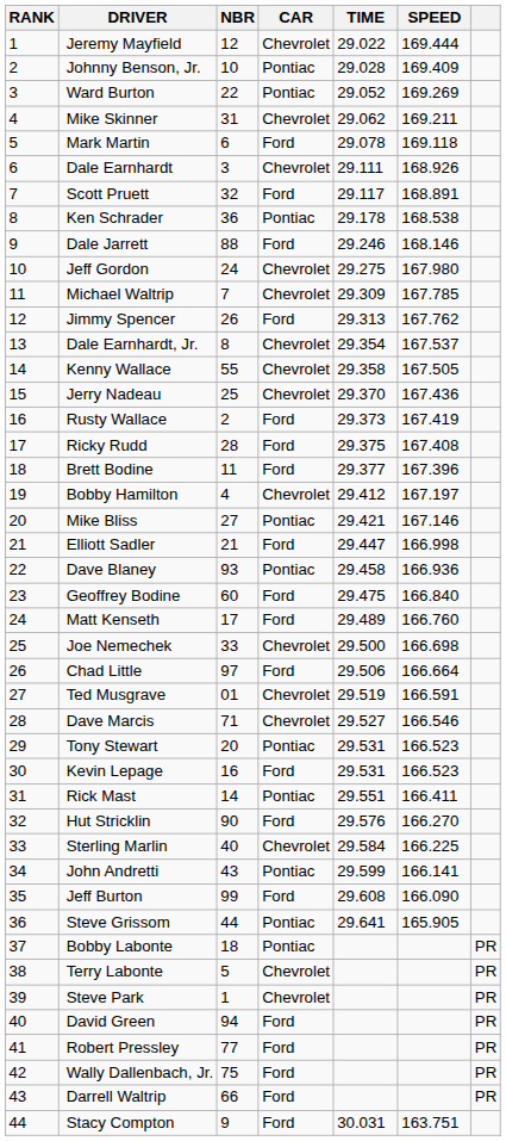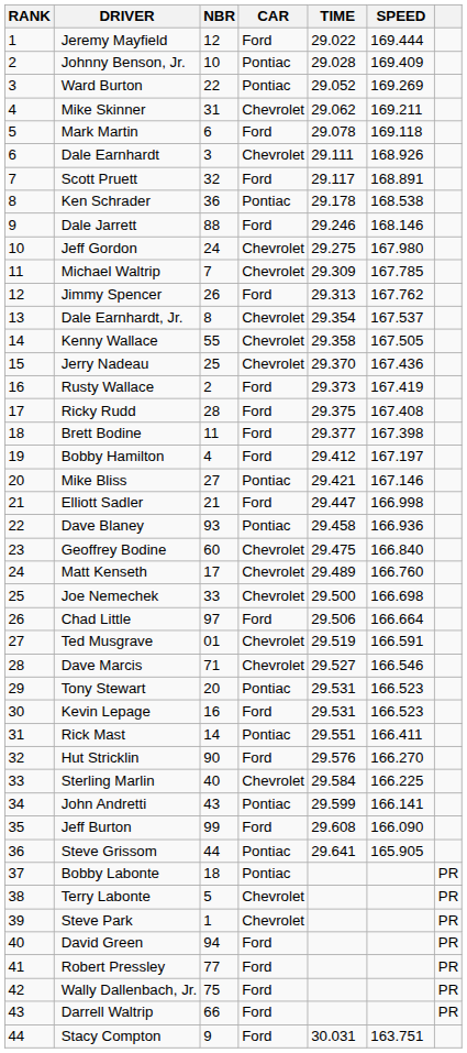Jeremy Mayfield | CAR: Chevrolet -> Ford
Brett Bodine | SPEED: 167.396 -> 167.398
Bobby Hamilton | CAR: Chevrolet -> Ford
Geoffrey Bodine | CAR: Ford -> Chevrolet
Matt Kenseth | CAR: Ford -> Chevrolet
